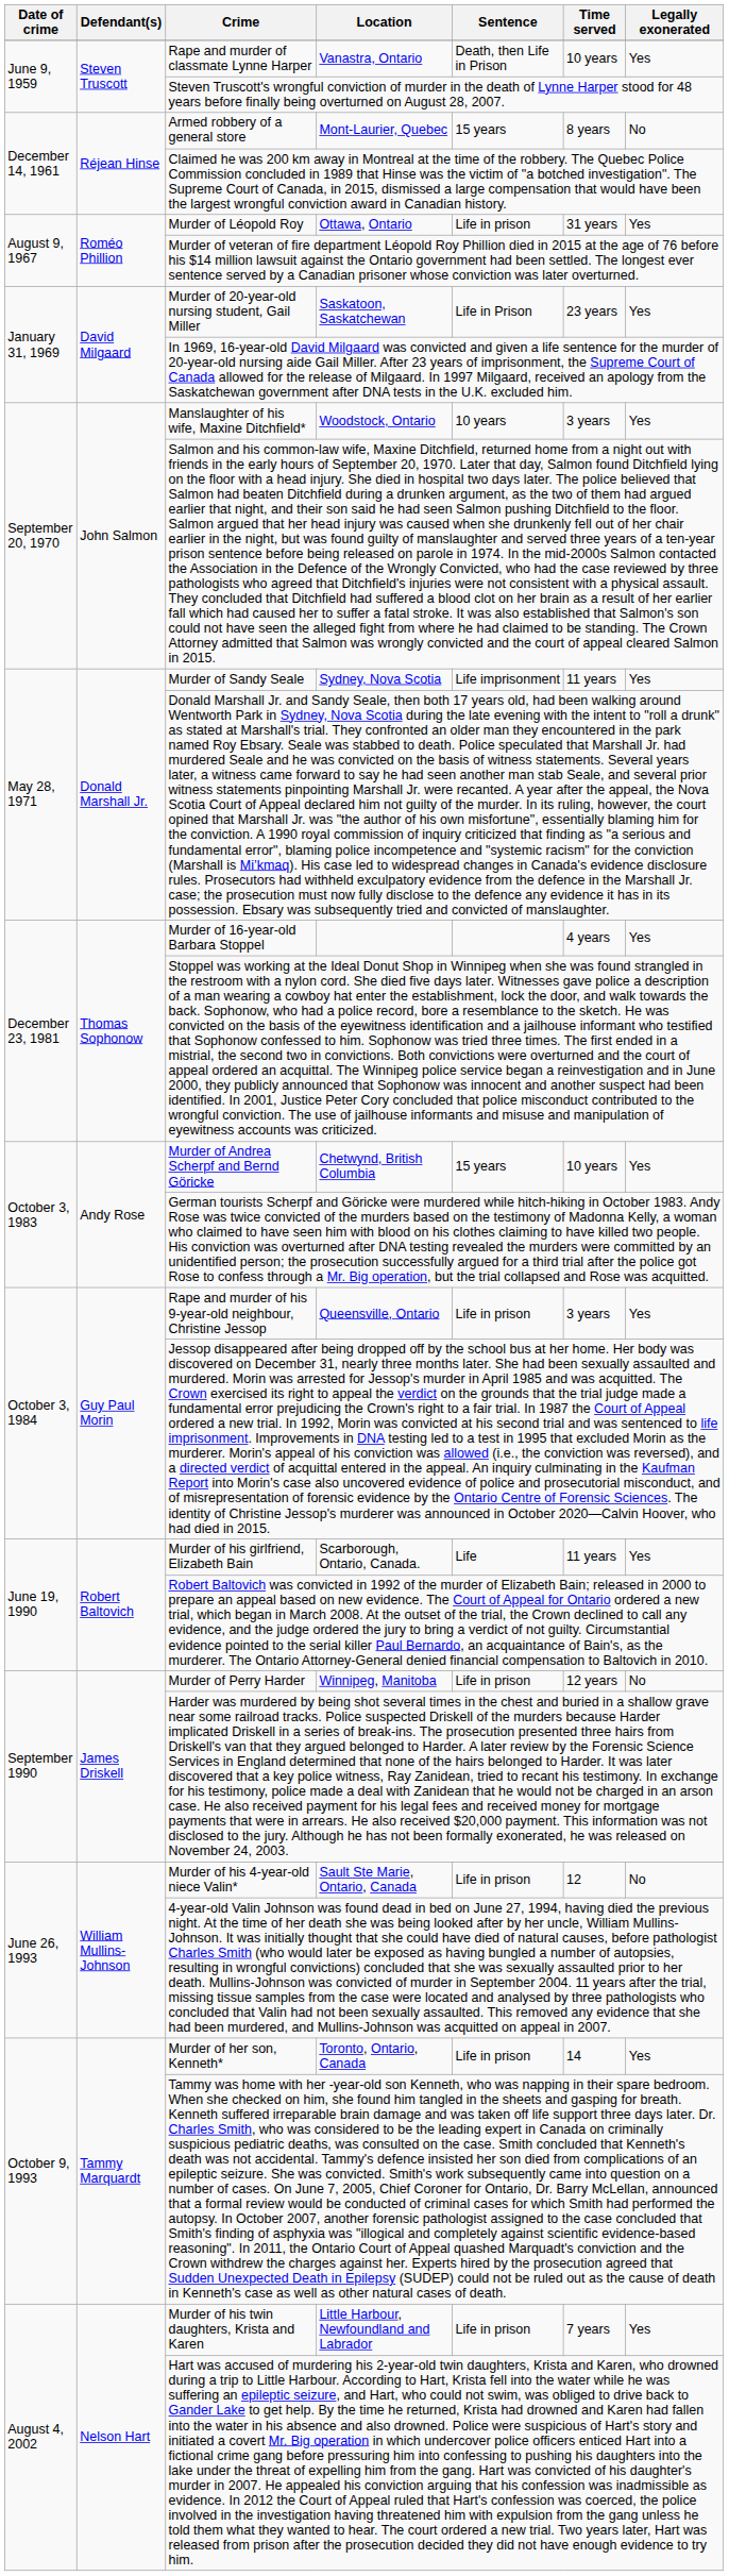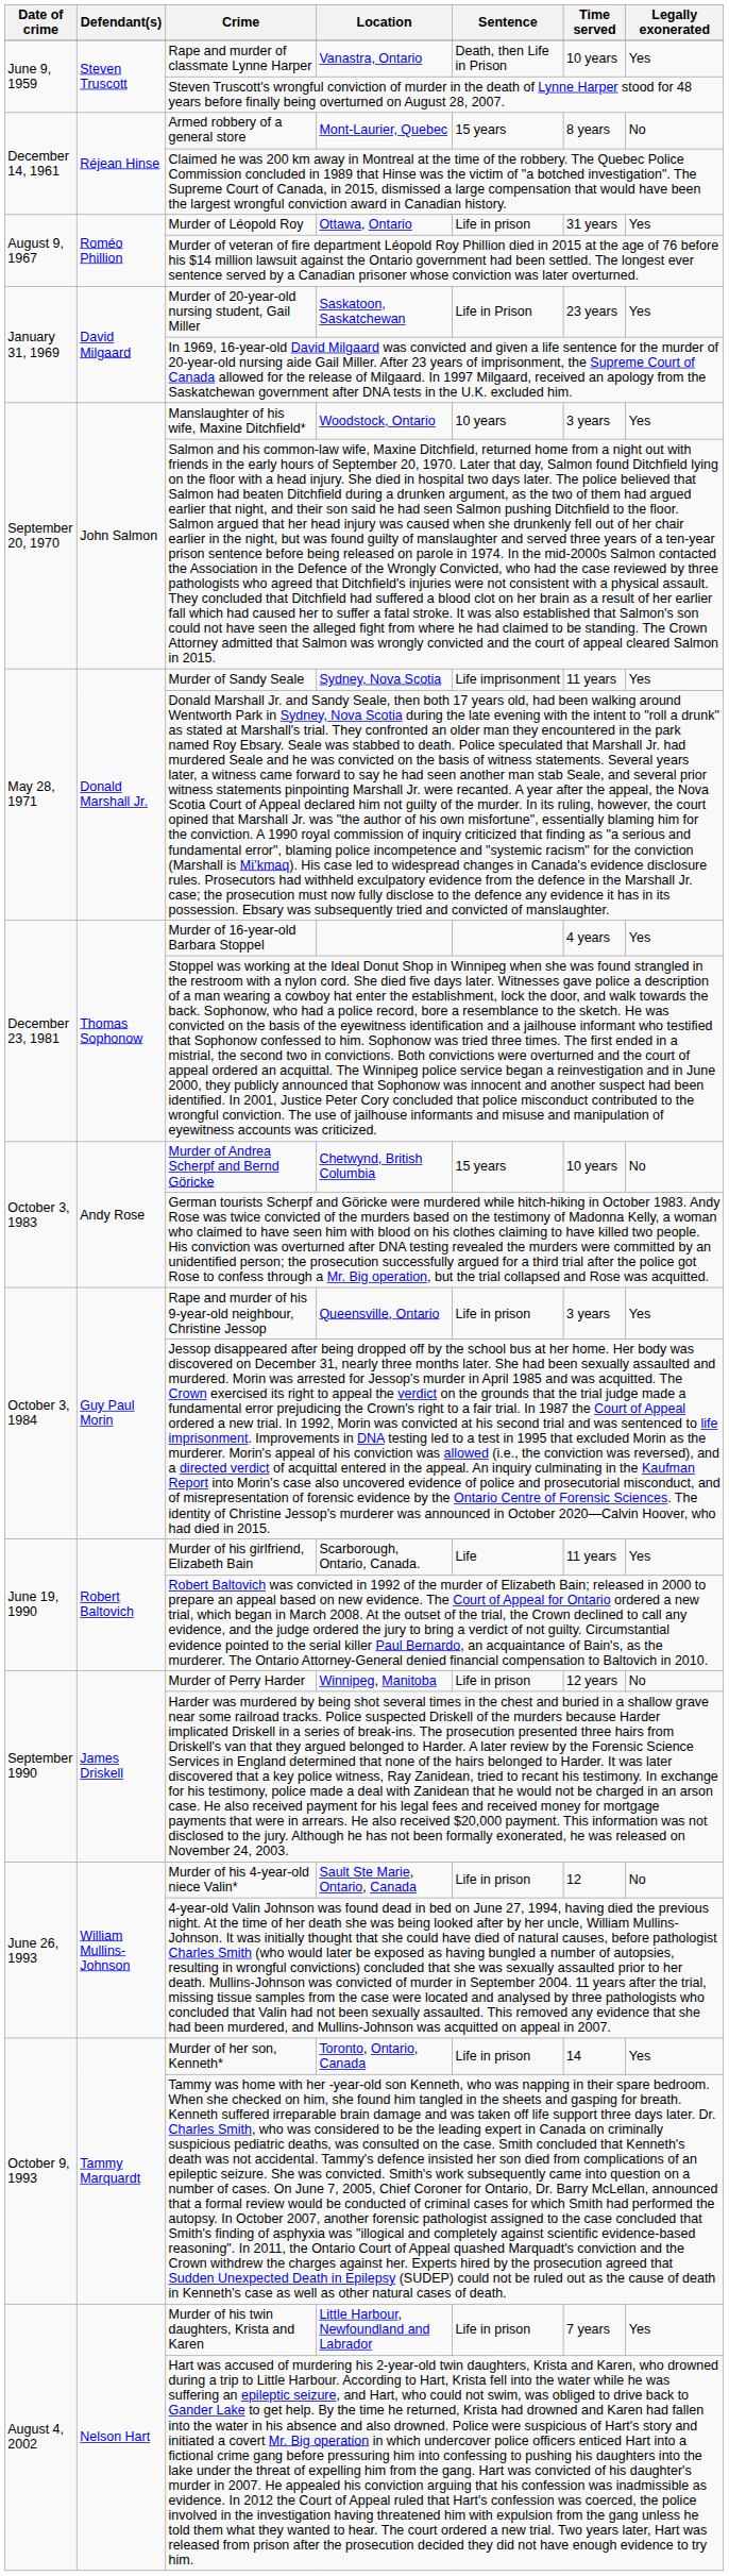Murder of Andrea Scherpf and Bernd Göricke | Legally exonerated: Yes -> No
